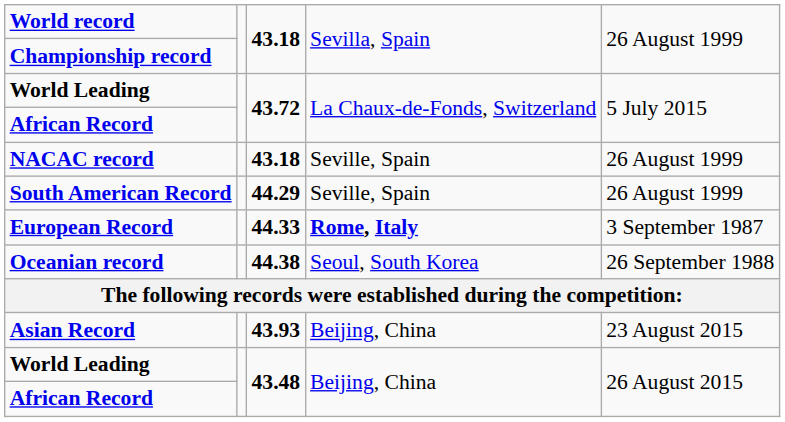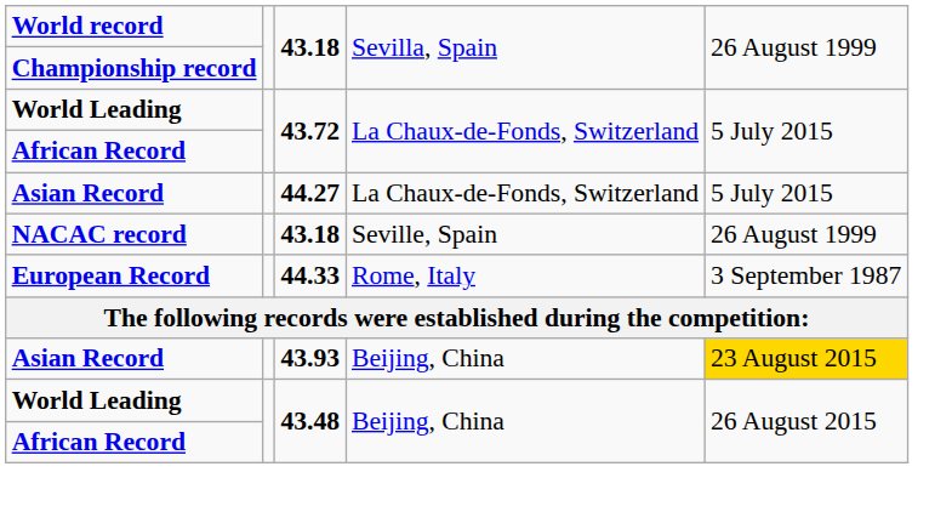+ row: Asian Record | 44.27 | La Chaux-de-Fonds, Switzerland | 5 July 2015
- row: South American Record | 44.29 | Seville, Spain | 26 August 1999
European Record | column 4: bold -> normal
- row: Oceanian record | 44.38 | Seoul, South Korea | 26 September 1988
Asian Record / 43.93 | column 5: no background -> gold background
